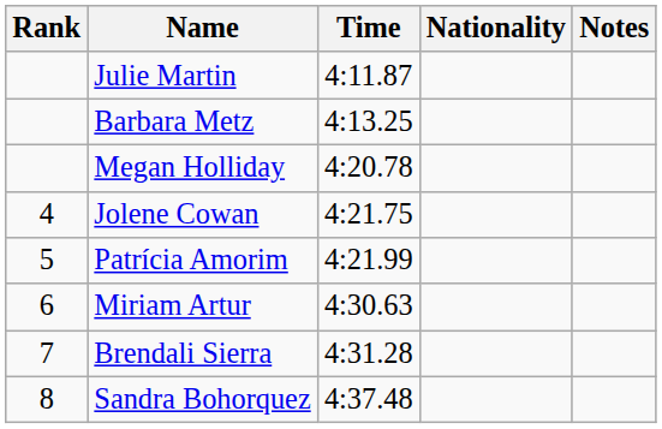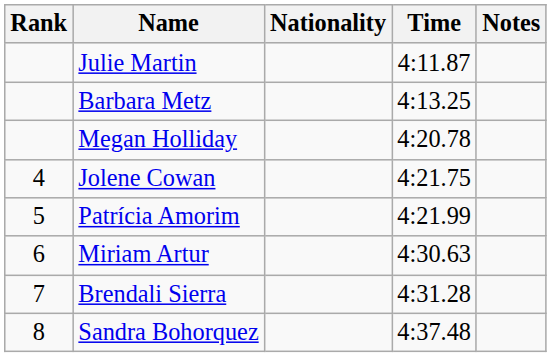columns swapped: Nationality <-> Time
